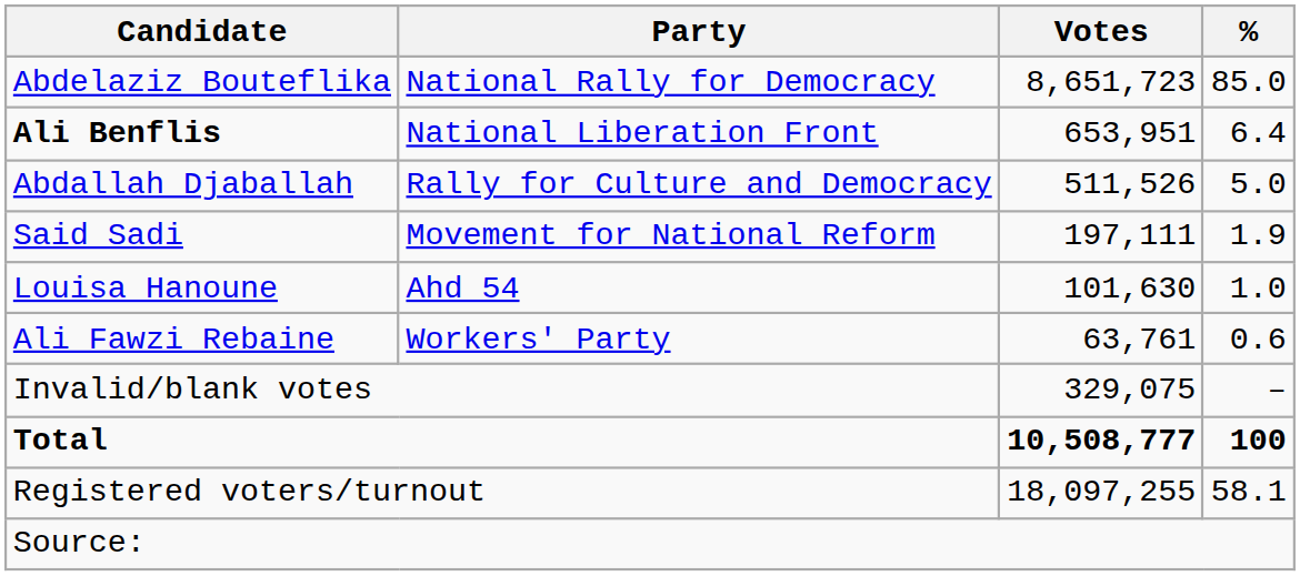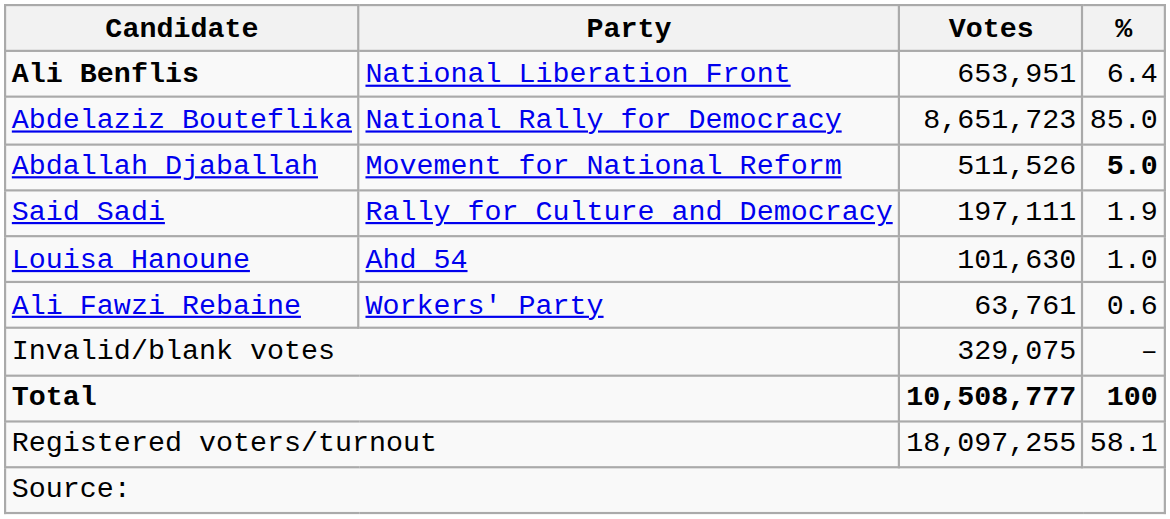rows swapped: Abdelaziz Bouteflika <-> Ali Benflis
Abdallah Djaballah | Party: Rally for Culture and Democracy -> Movement for National Reform
Abdallah Djaballah | %: normal -> bold
Said Sadi | Party: Movement for National Reform -> Rally for Culture and Democracy
